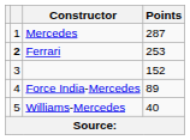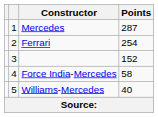Ferrari | column 2: bold -> normal
Ferrari | Points: 253 -> 254
Force India-Mercedes | Points: 89 -> 58
